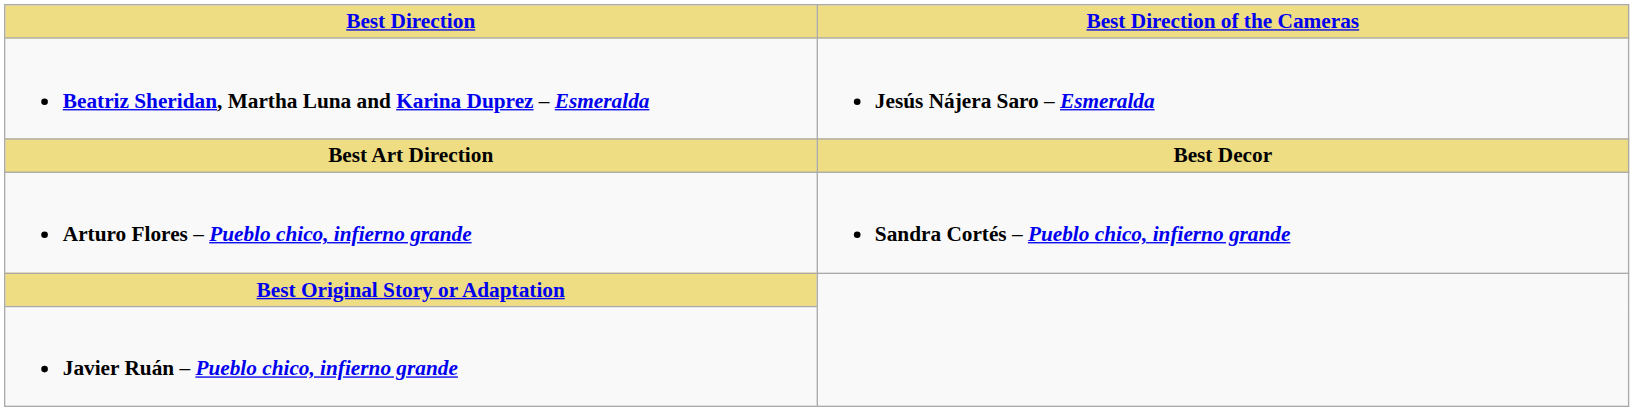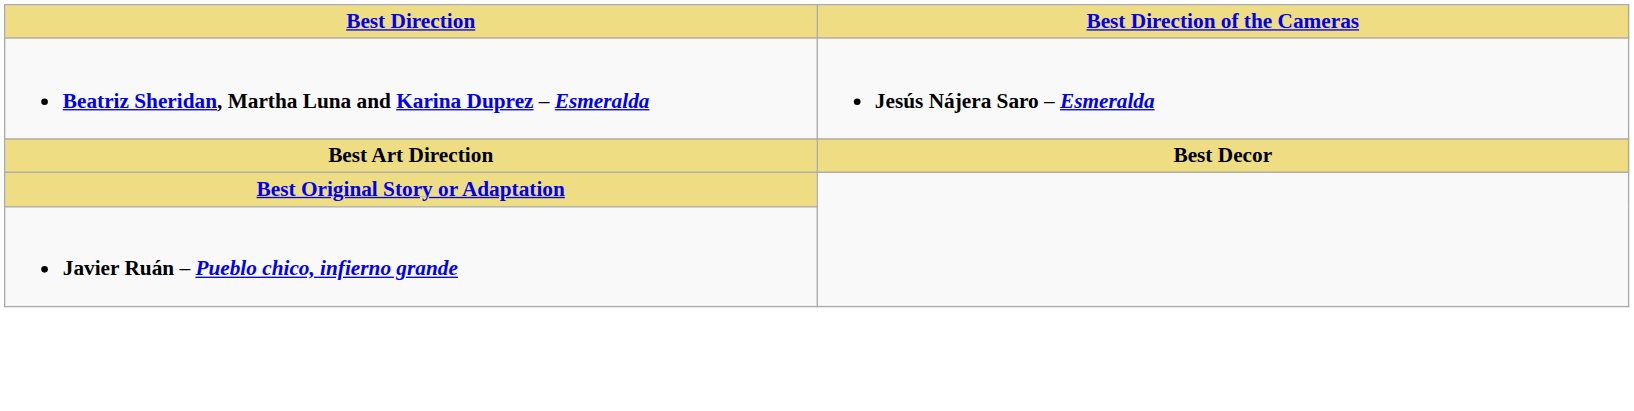- row: Arturo Flores – Pueblo chico, infierno grande | Sandra Cortés – Pueblo chico, infierno grande
